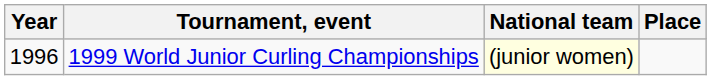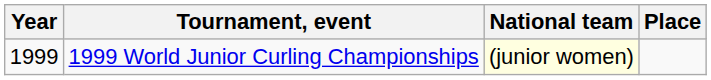1999 World Junior Curling Championships | Year: 1996 -> 1999
